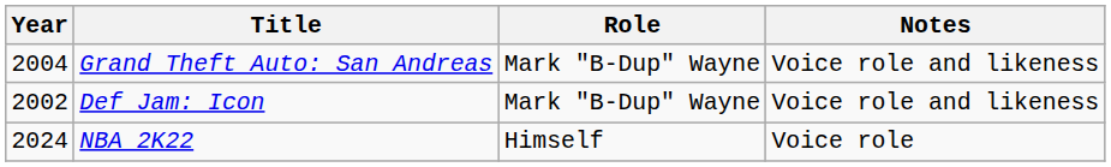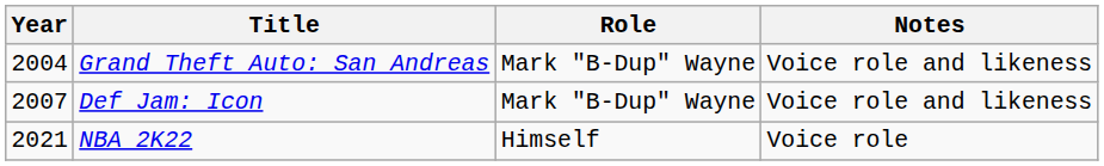Def Jam: Icon | Year: 2002 -> 2007
NBA 2K22 | Year: 2024 -> 2021
